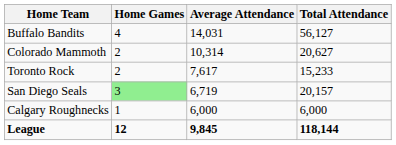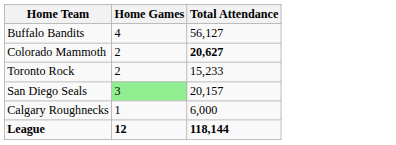- column: Average Attendance | 14,031 | 10,314 | 7,617 | 6,719 | 6,000 | 9,845
Colorado Mammoth | Total Attendance: normal -> bold
